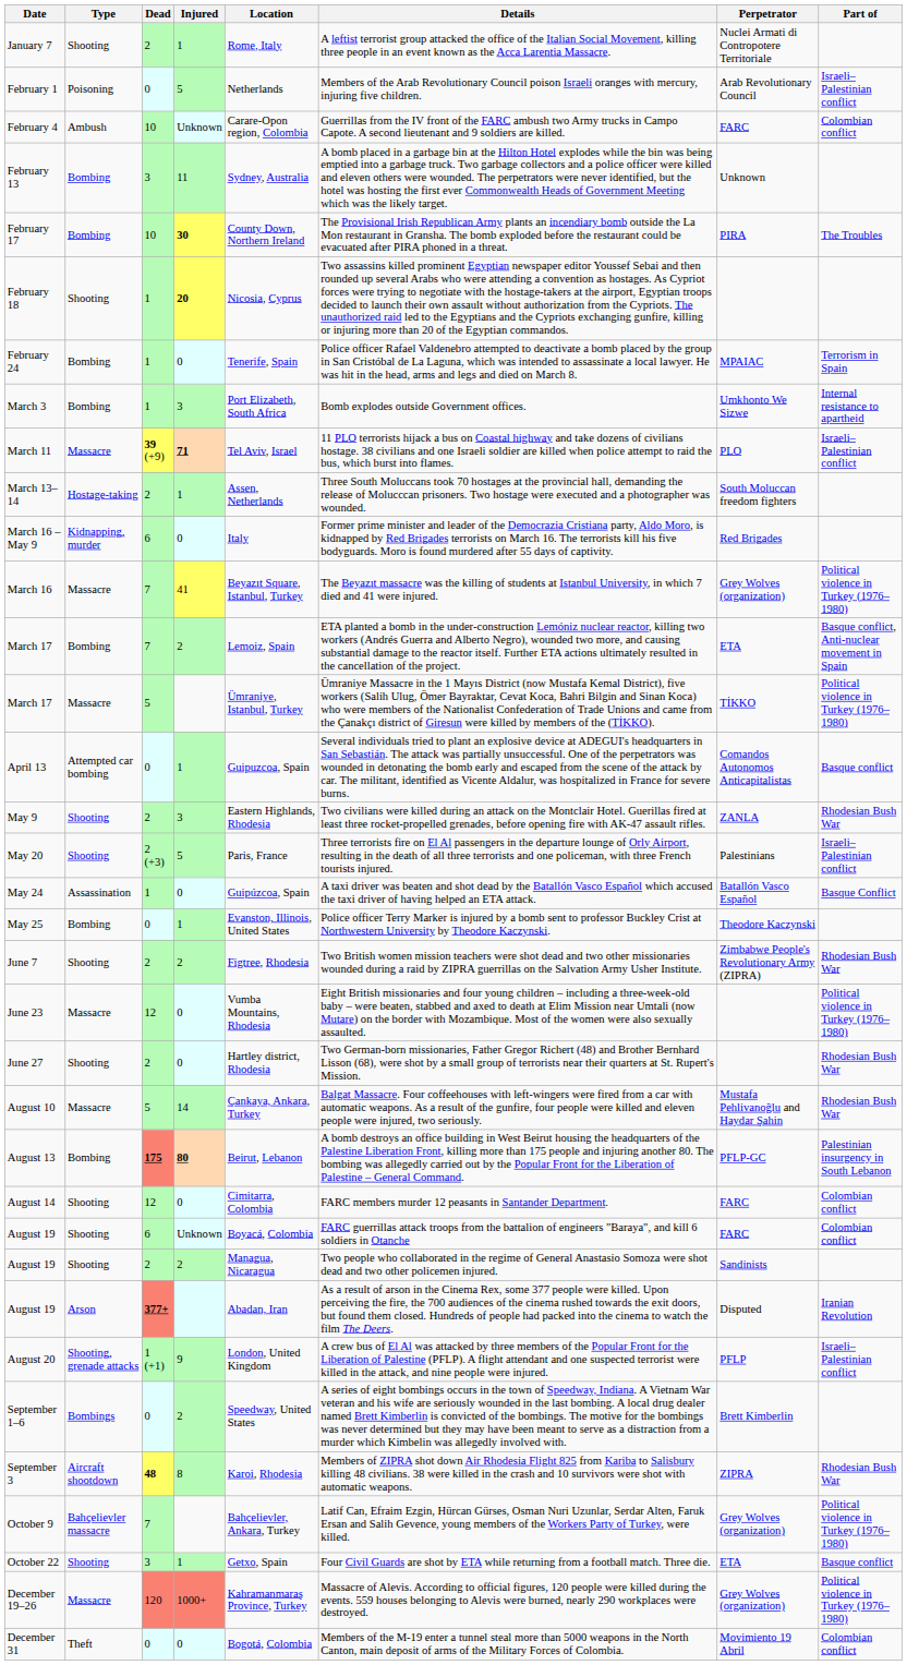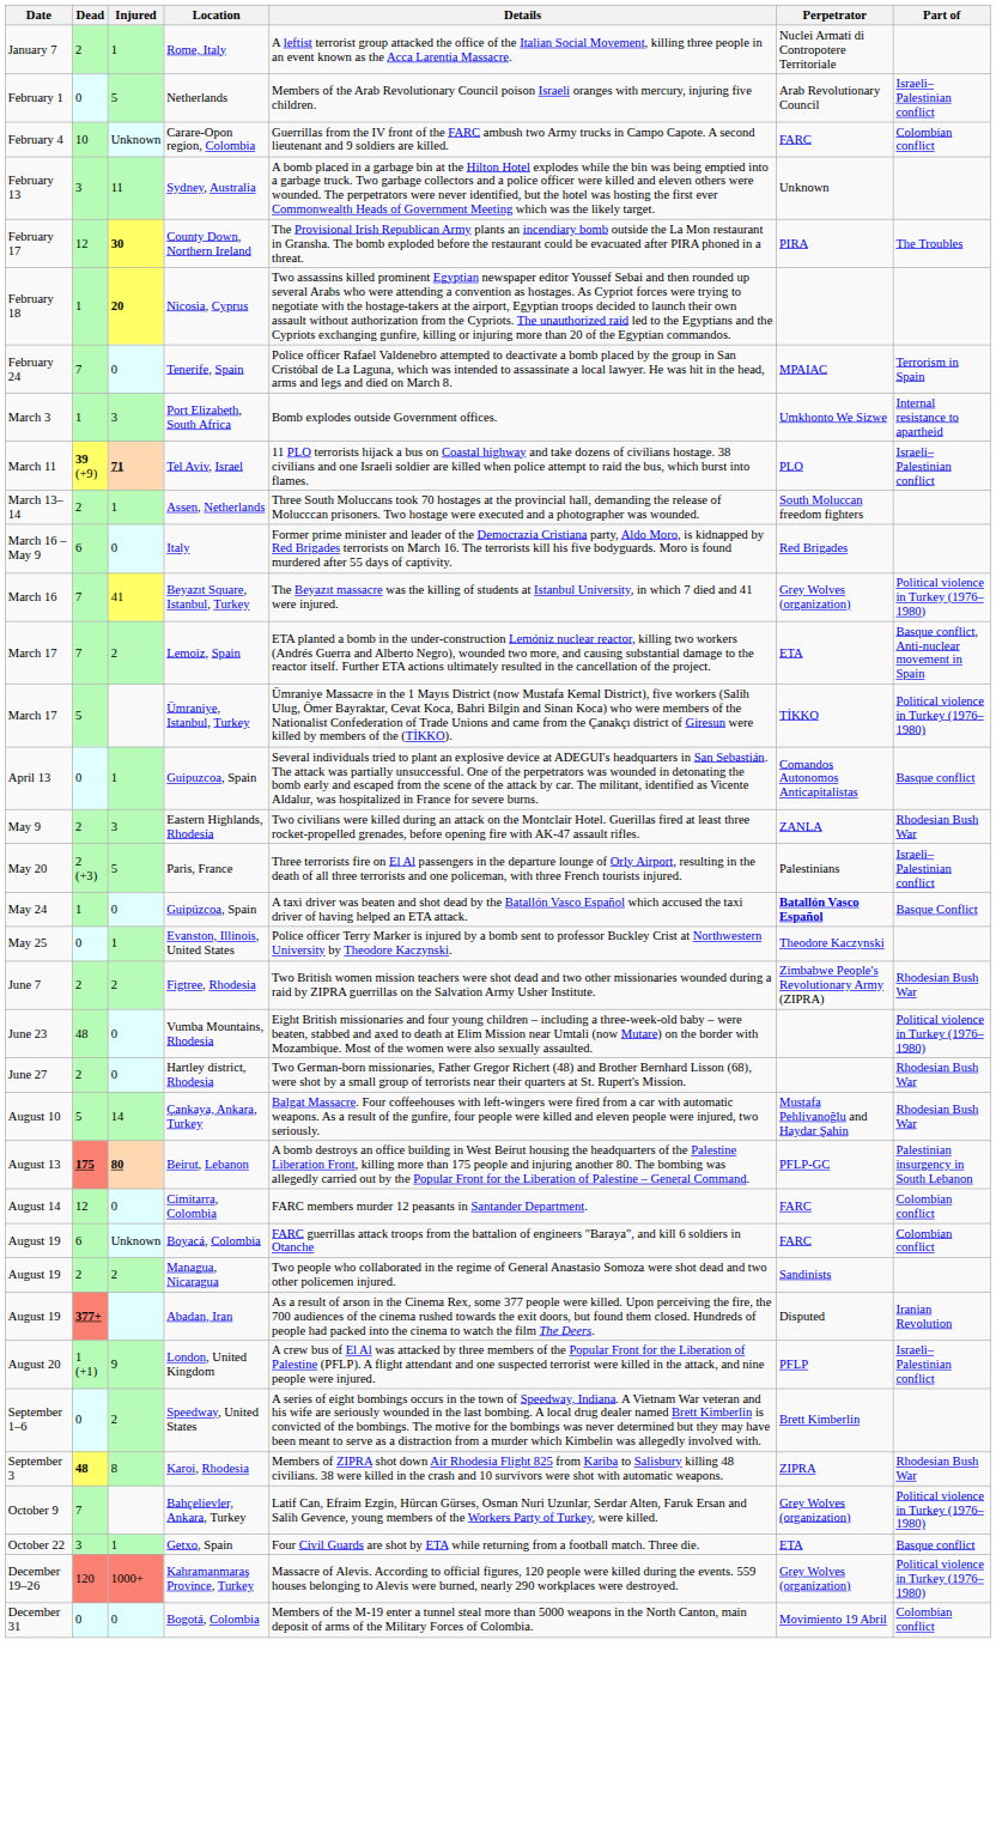- column: Type | Shooting | Poisoning | Ambush | Bombing | Bombing | Shooting | Bombing | Bombing | Massacre | Hostage-taking | Kidnapping, murder | Massacre | Bombing | Massacre | Attempted car bombing | Shooting | Shooting | Assassination | Bombing | Shooting | Massacre | Shooting | Massacre | Bombing | Shooting | Shooting | Shooting | Arson | Shooting, grenade attacks | Bombings | Aircraft shootdown | Bahçelievler massacre | Shooting | Massacre | Theft
February 17 | Dead: 10 -> 12
February 24 | Dead: 1 -> 7
May 24 | Perpetrator: normal -> bold
June 23 | Dead: 12 -> 48
